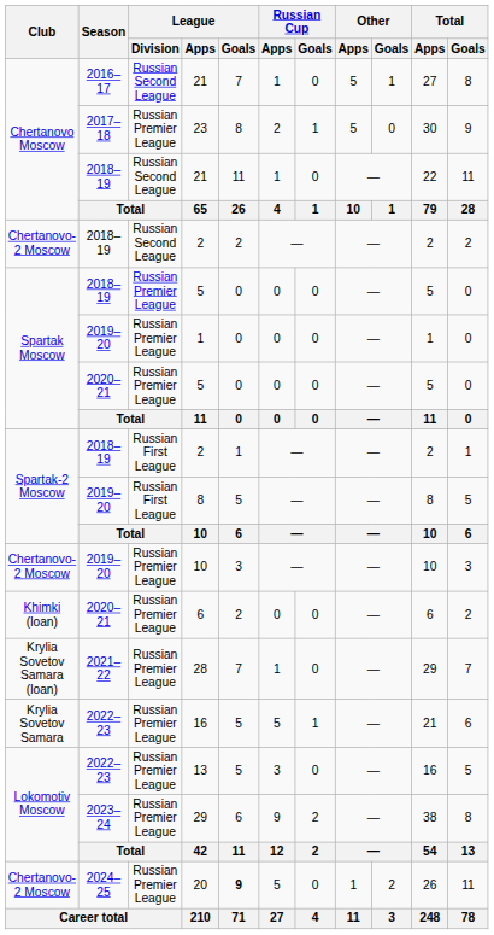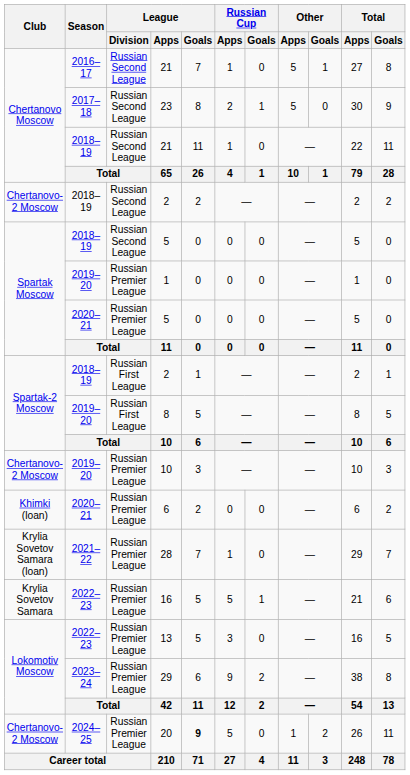23 | League / Division: Russian Premier League -> Russian Second League
2018–19 / 5 | League / Division: Russian Premier League -> Russian Second League
